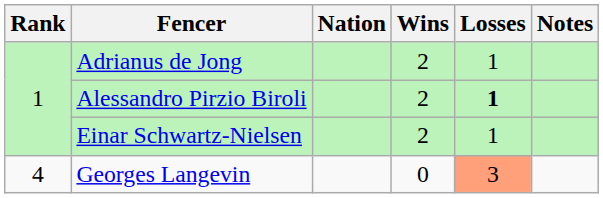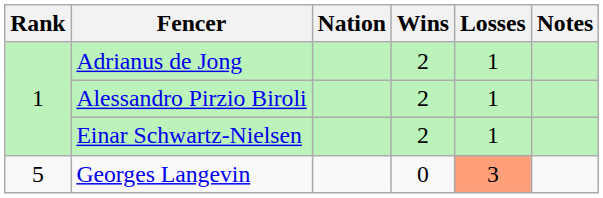Alessandro Pirzio Biroli | Losses: bold -> normal
Georges Langevin | Rank: 4 -> 5
